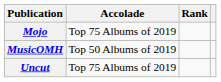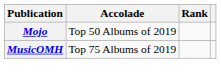Mojo | Accolade: Top 75 Albums of 2019 -> Top 50 Albums of 2019
MusicOMH | Accolade: Top 50 Albums of 2019 -> Top 75 Albums of 2019
- row: Uncut | Top 75 Albums of 2019
